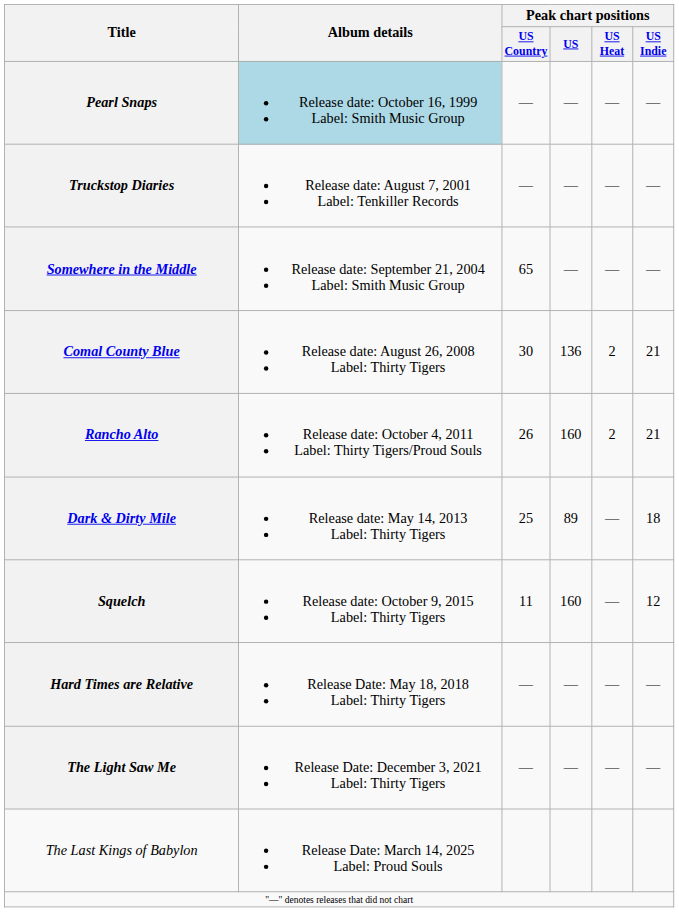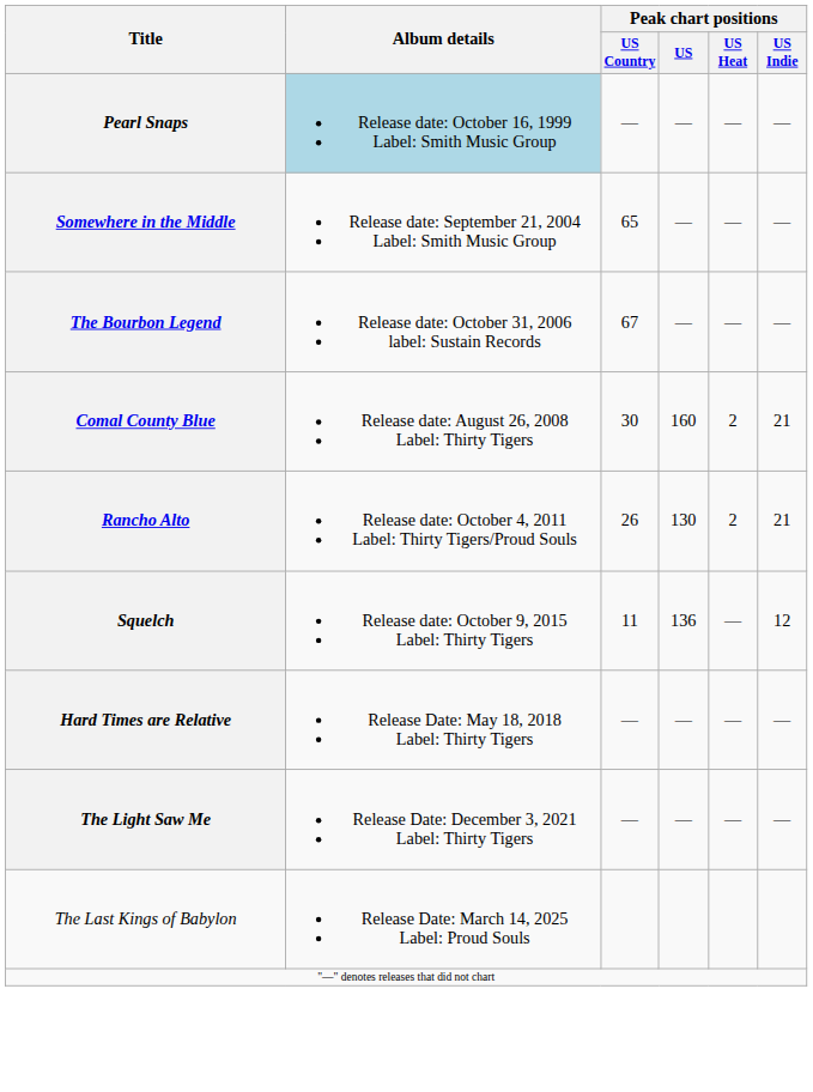- row: Truckstop Diaries | Release date: August 7, 2001 Label: Tenkiller Records | — | — | — | —
+ row: The Bourbon Legend | Release date: October 31, 2006 label: Sustain Records | 67 | — | — | —
Comal County Blue | Peak chart positions / US: 136 -> 160
Rancho Alto | Peak chart positions / US: 160 -> 130
- row: Dark & Dirty Mile | Release date: May 14, 2013 Label: Thirty Tigers | 25 | 89 | — | 18
Squelch | Peak chart positions / US: 160 -> 136
